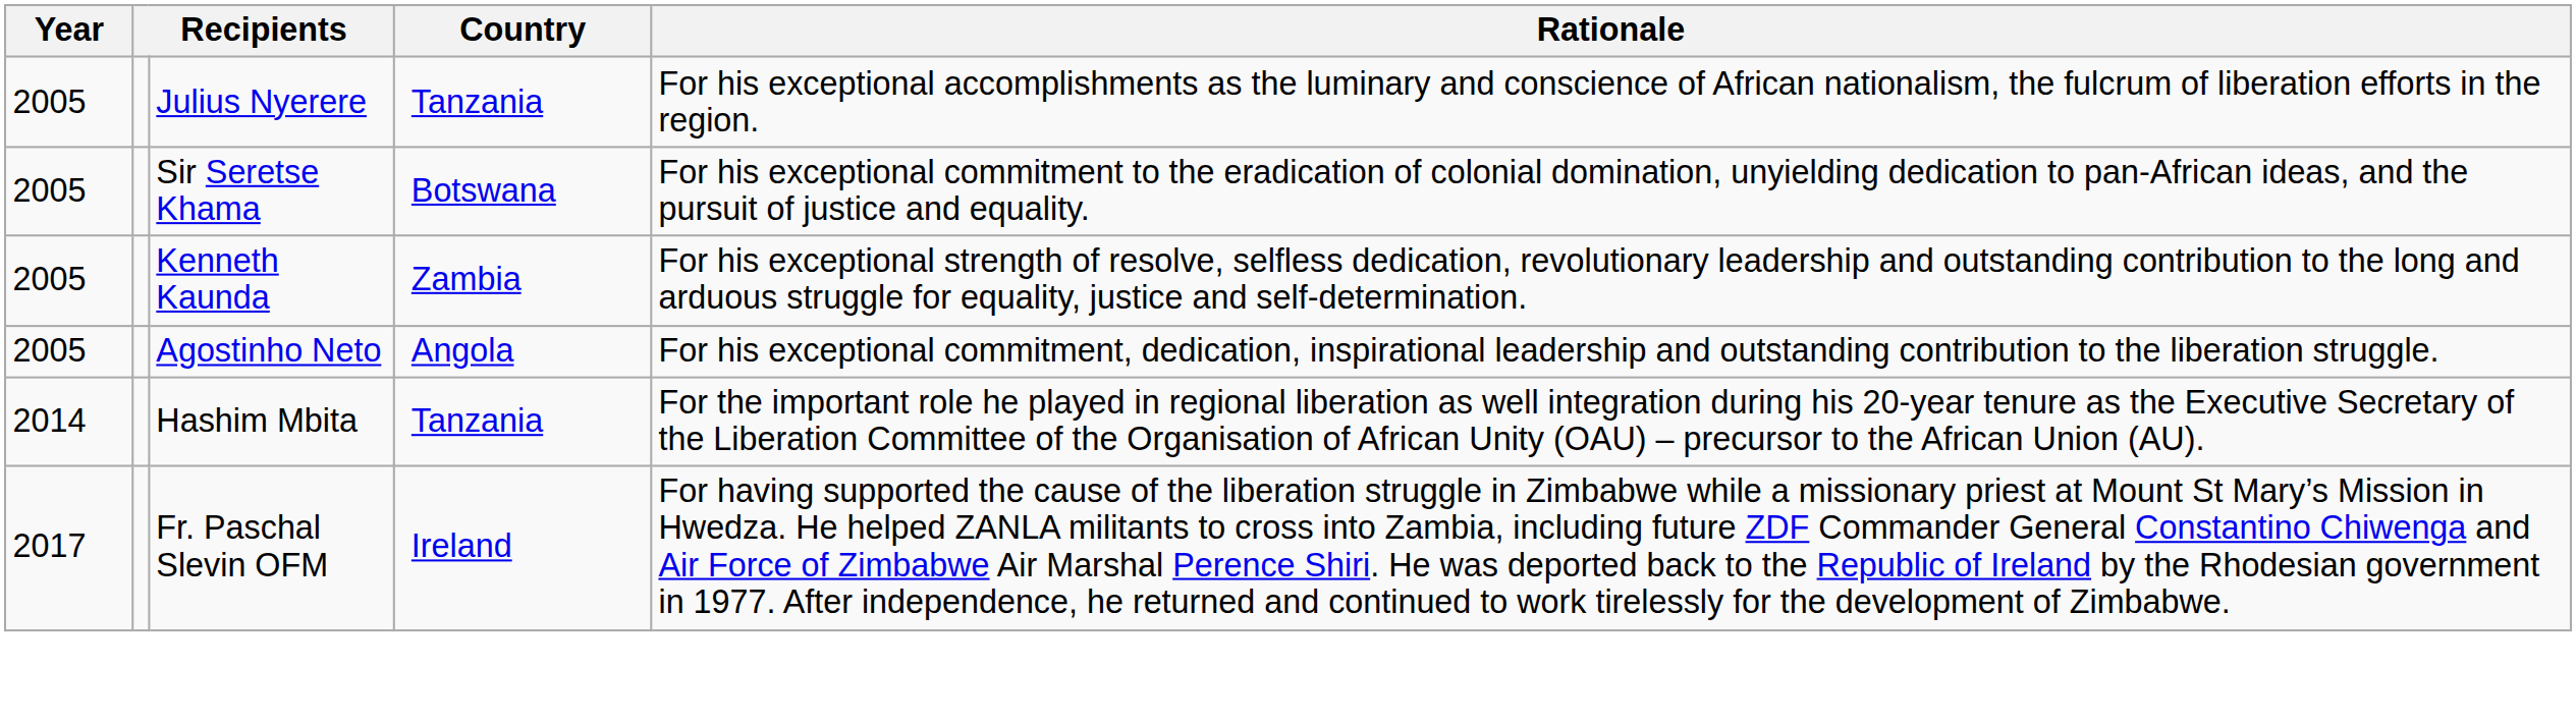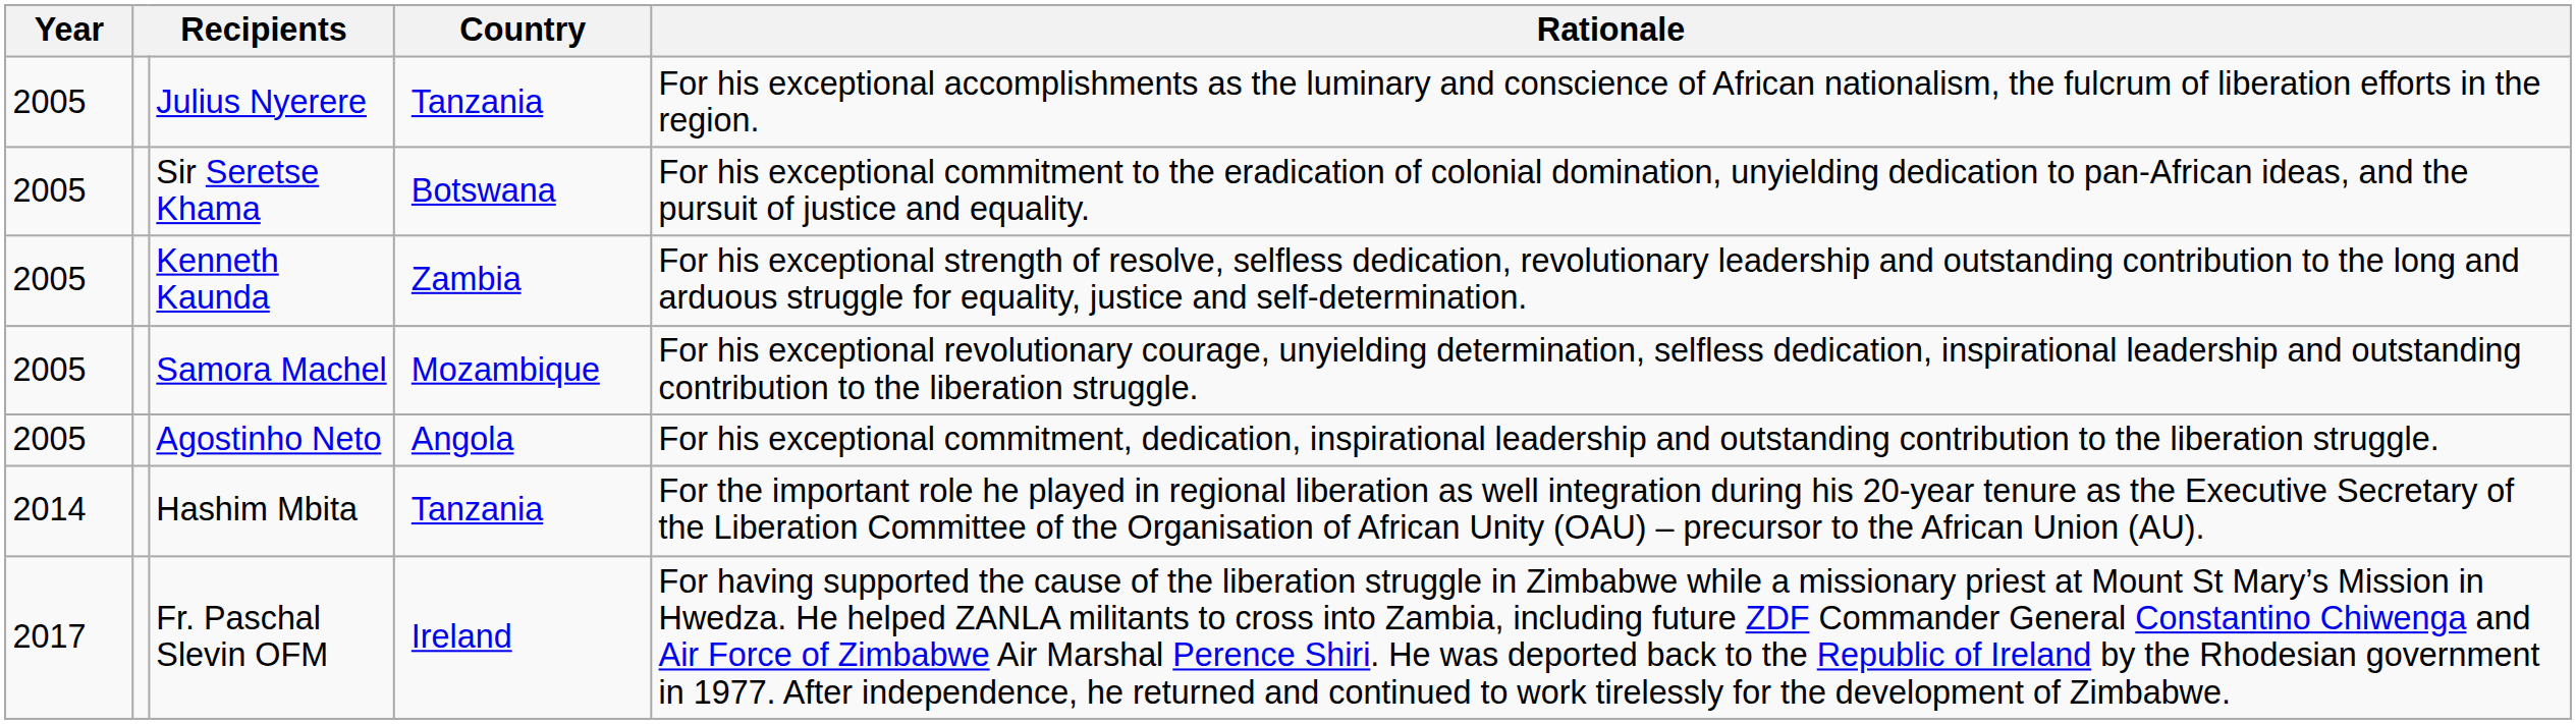+ row: 2005 | Samora Machel | Mozambique | For his exceptional revolutionary courage, unyielding determination, selfless dedication, inspirational leadership and outstanding contribution to the liberation struggle.
